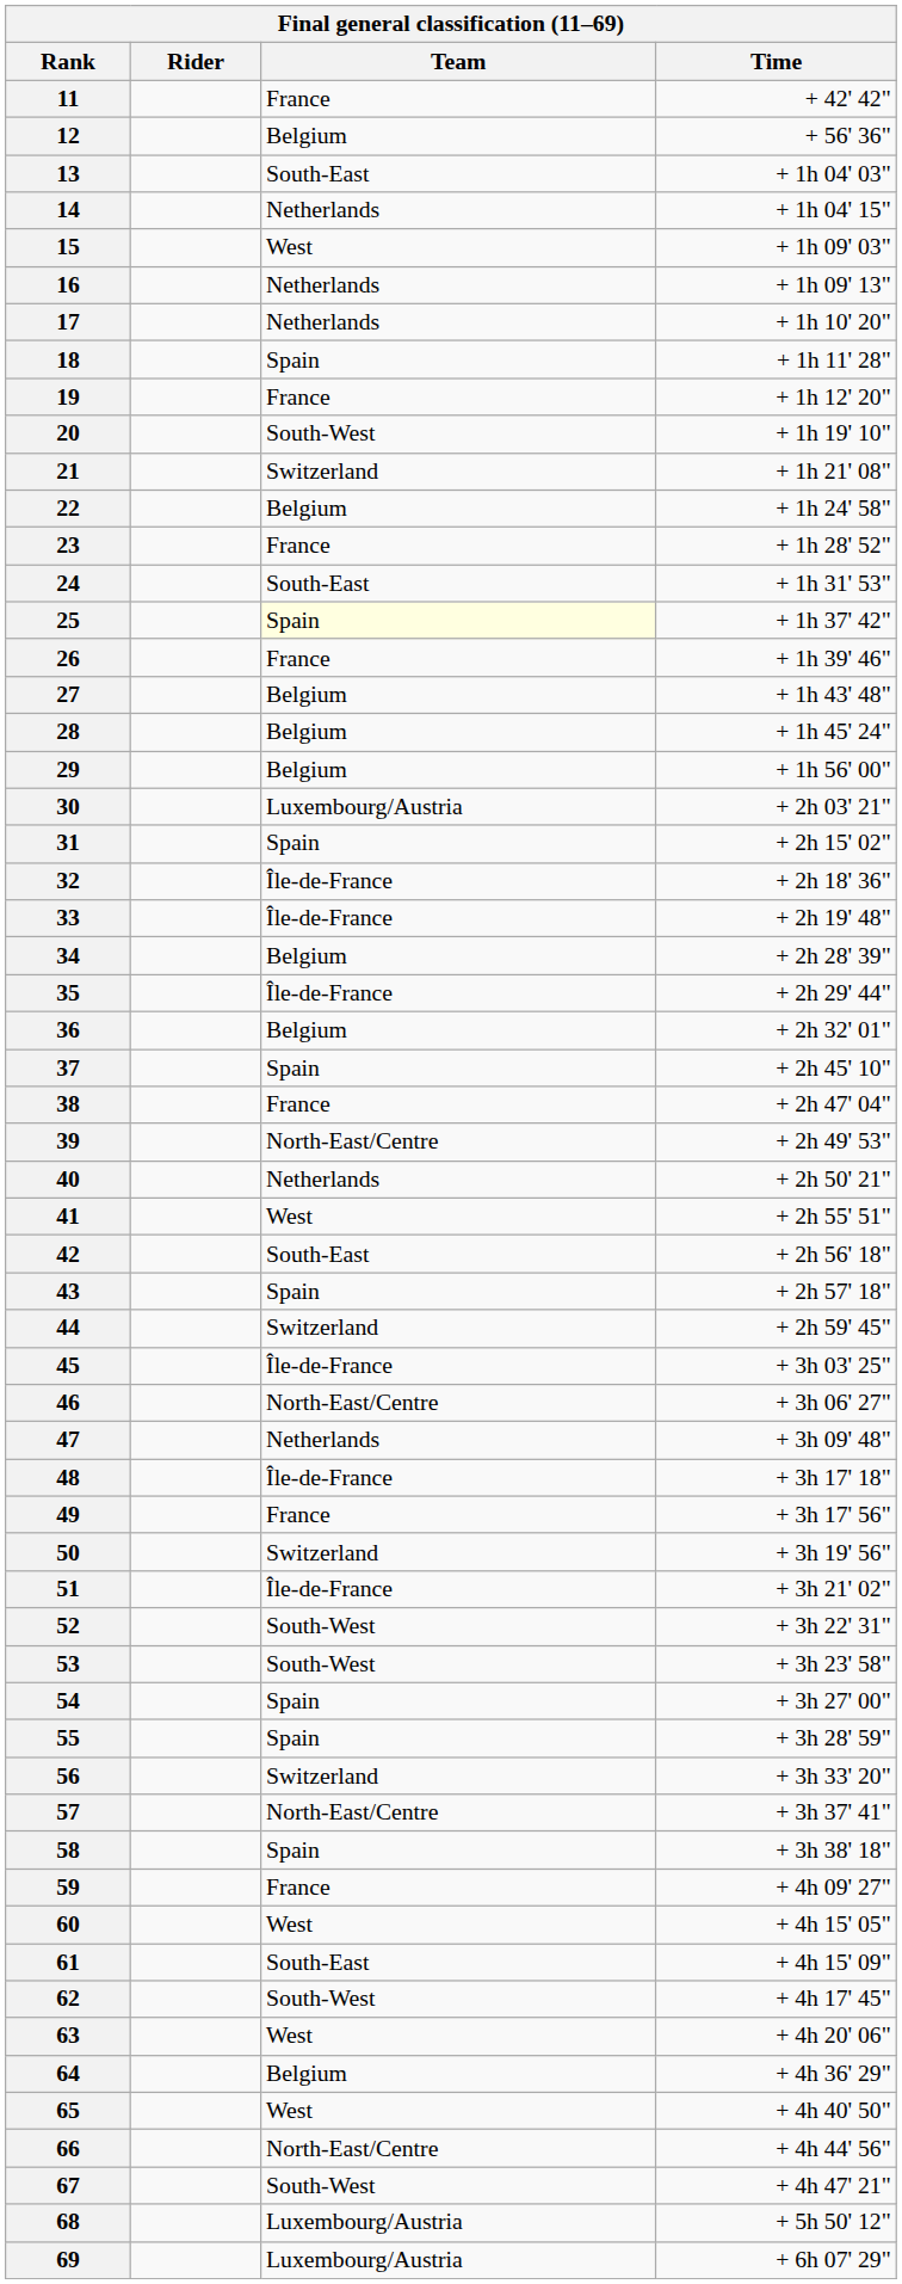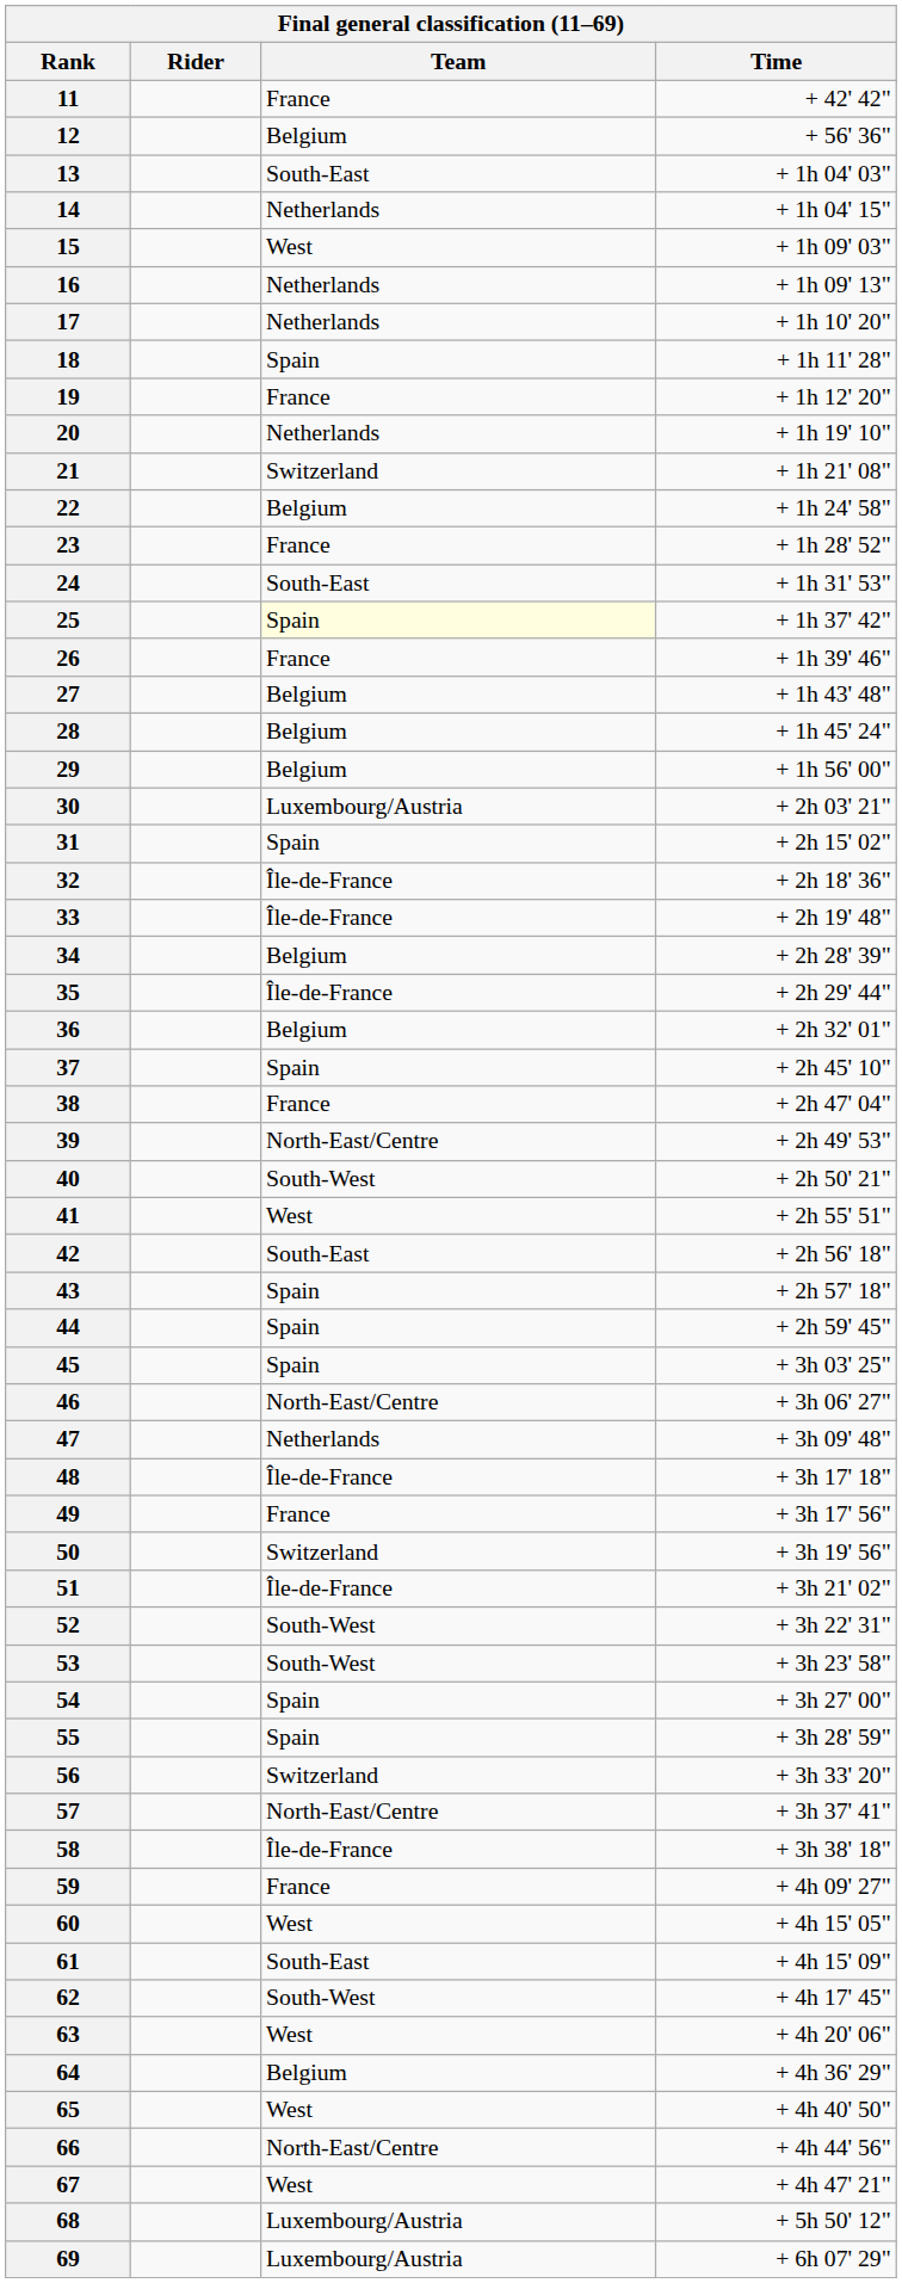20 | Team: South-West -> Netherlands
40 | Team: Netherlands -> South-West
44 | Team: Switzerland -> Spain
45 | Team: Île-de-France -> Spain
58 | Team: Spain -> Île-de-France
67 | Team: South-West -> West
